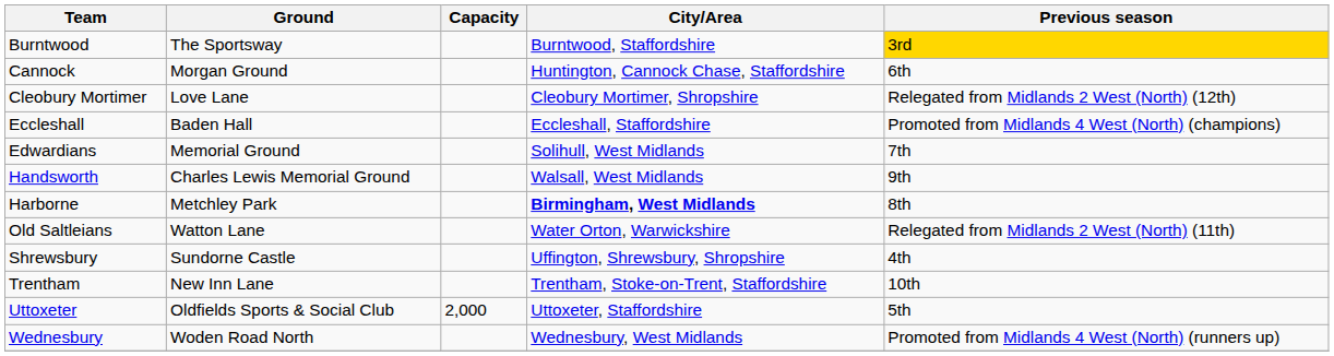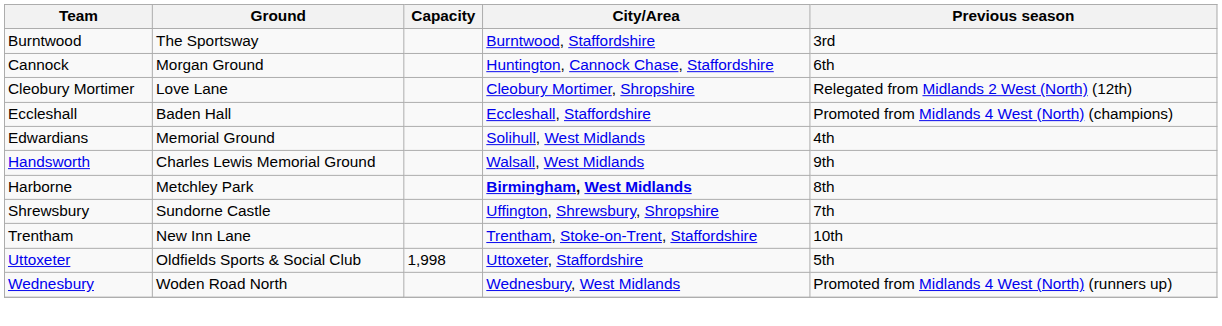Burntwood | Previous season: gold background -> no background
Edwardians | Previous season: 7th -> 4th
- row: Old Saltleians | Watton Lane | Water Orton, Warwickshire | Relegated from Midlands 2 West (North) (11th)
Shrewsbury | Previous season: 4th -> 7th
Uttoxeter | Capacity: 2,000 -> 1,998
